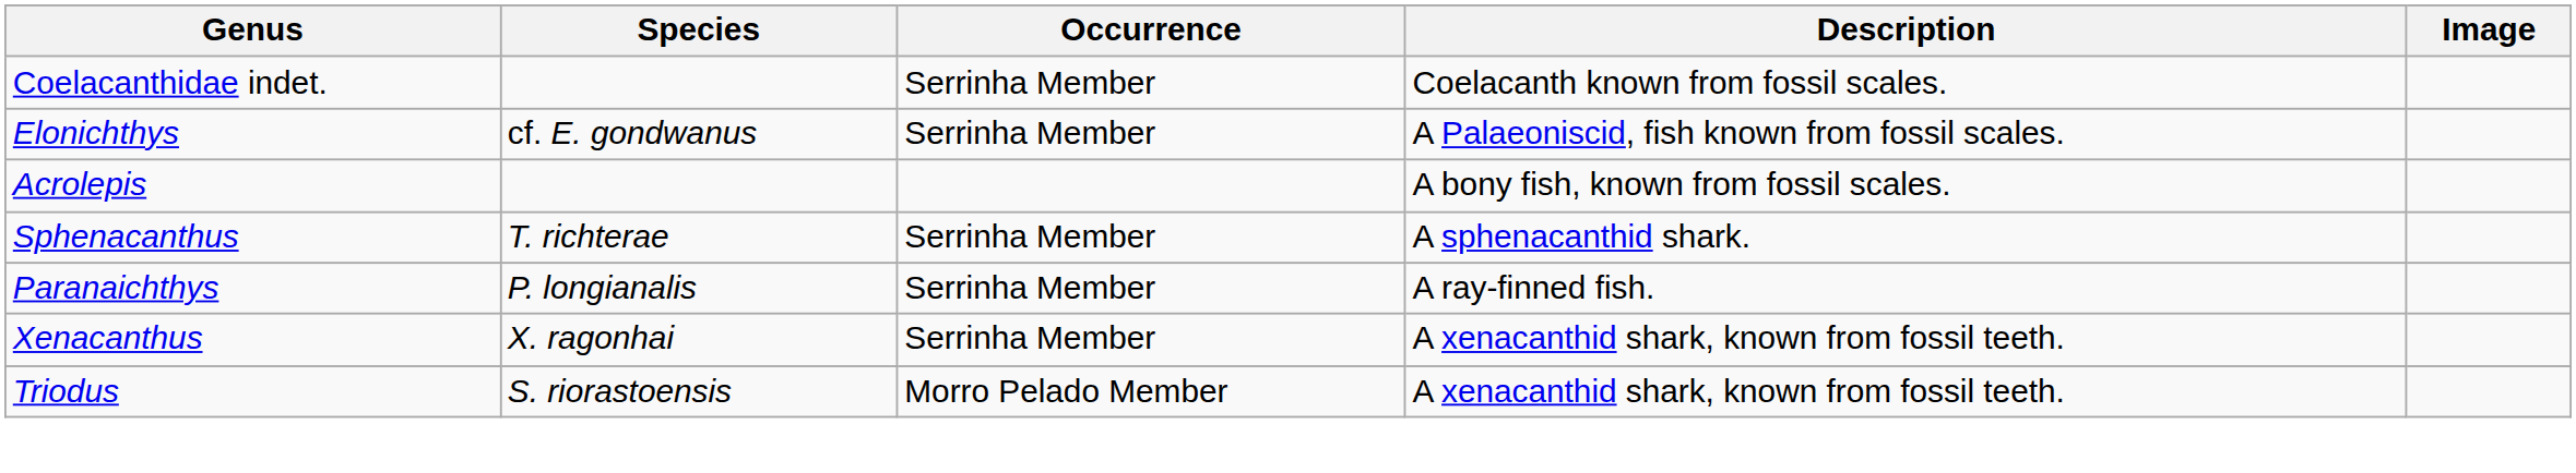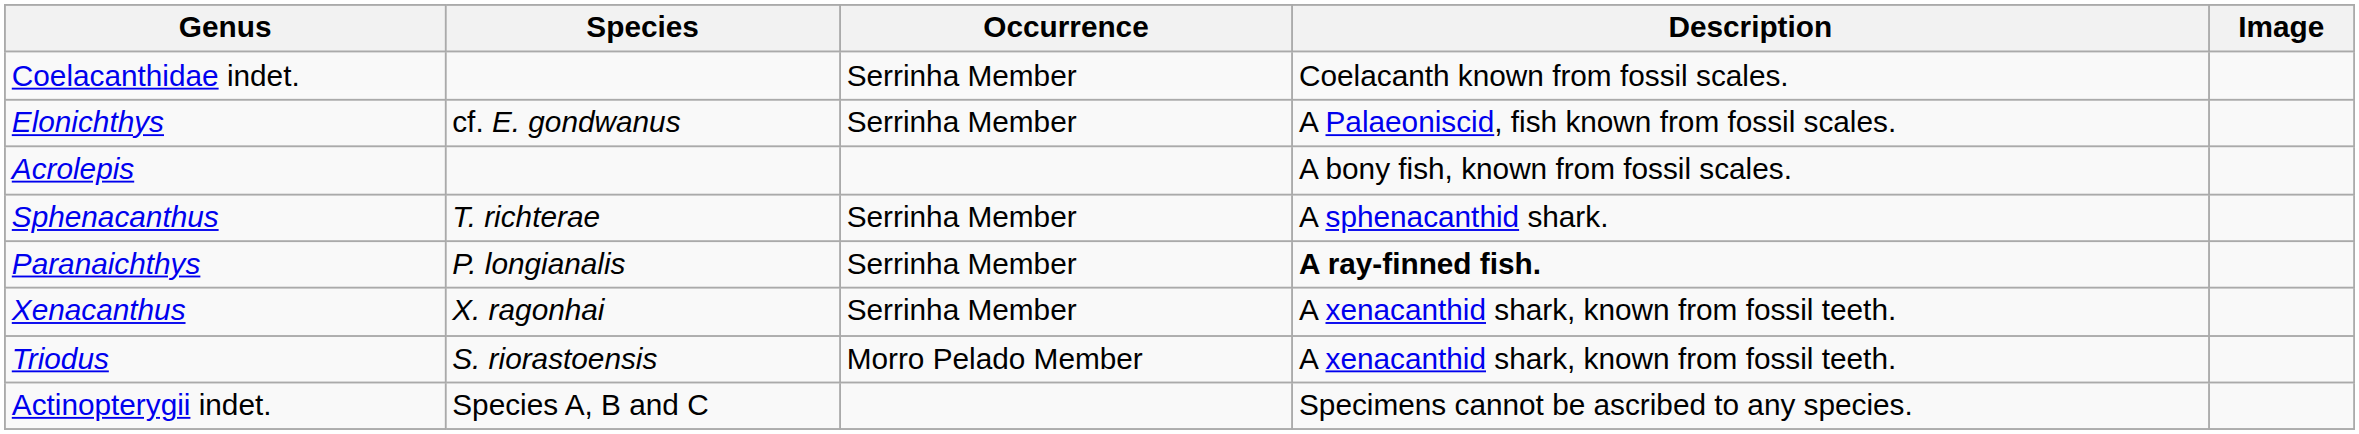Paranaichthys | Description: normal -> bold
+ row: Actinopterygii indet. | Species A, B and C | Specimens cannot be ascribed to any species.
